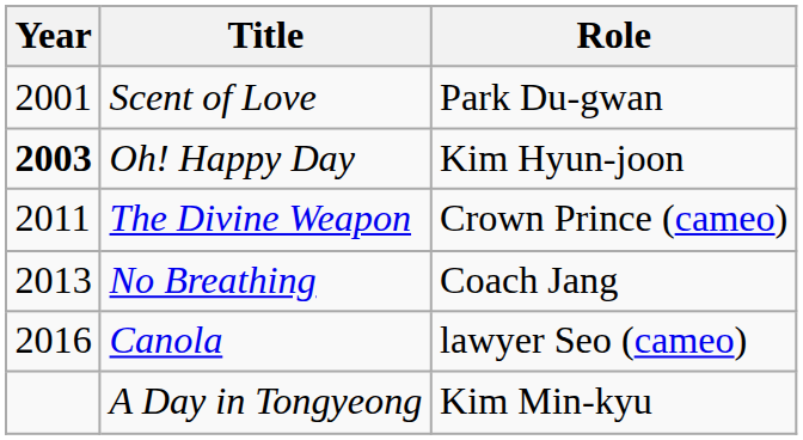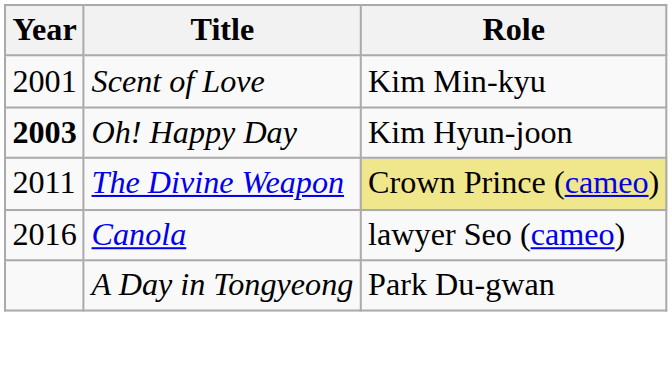Scent of Love | Role: Park Du-gwan -> Kim Min-kyu
The Divine Weapon | Role: no background -> khaki background
- row: 2013 | No Breathing | Coach Jang
A Day in Tongyeong | Role: Kim Min-kyu -> Park Du-gwan
